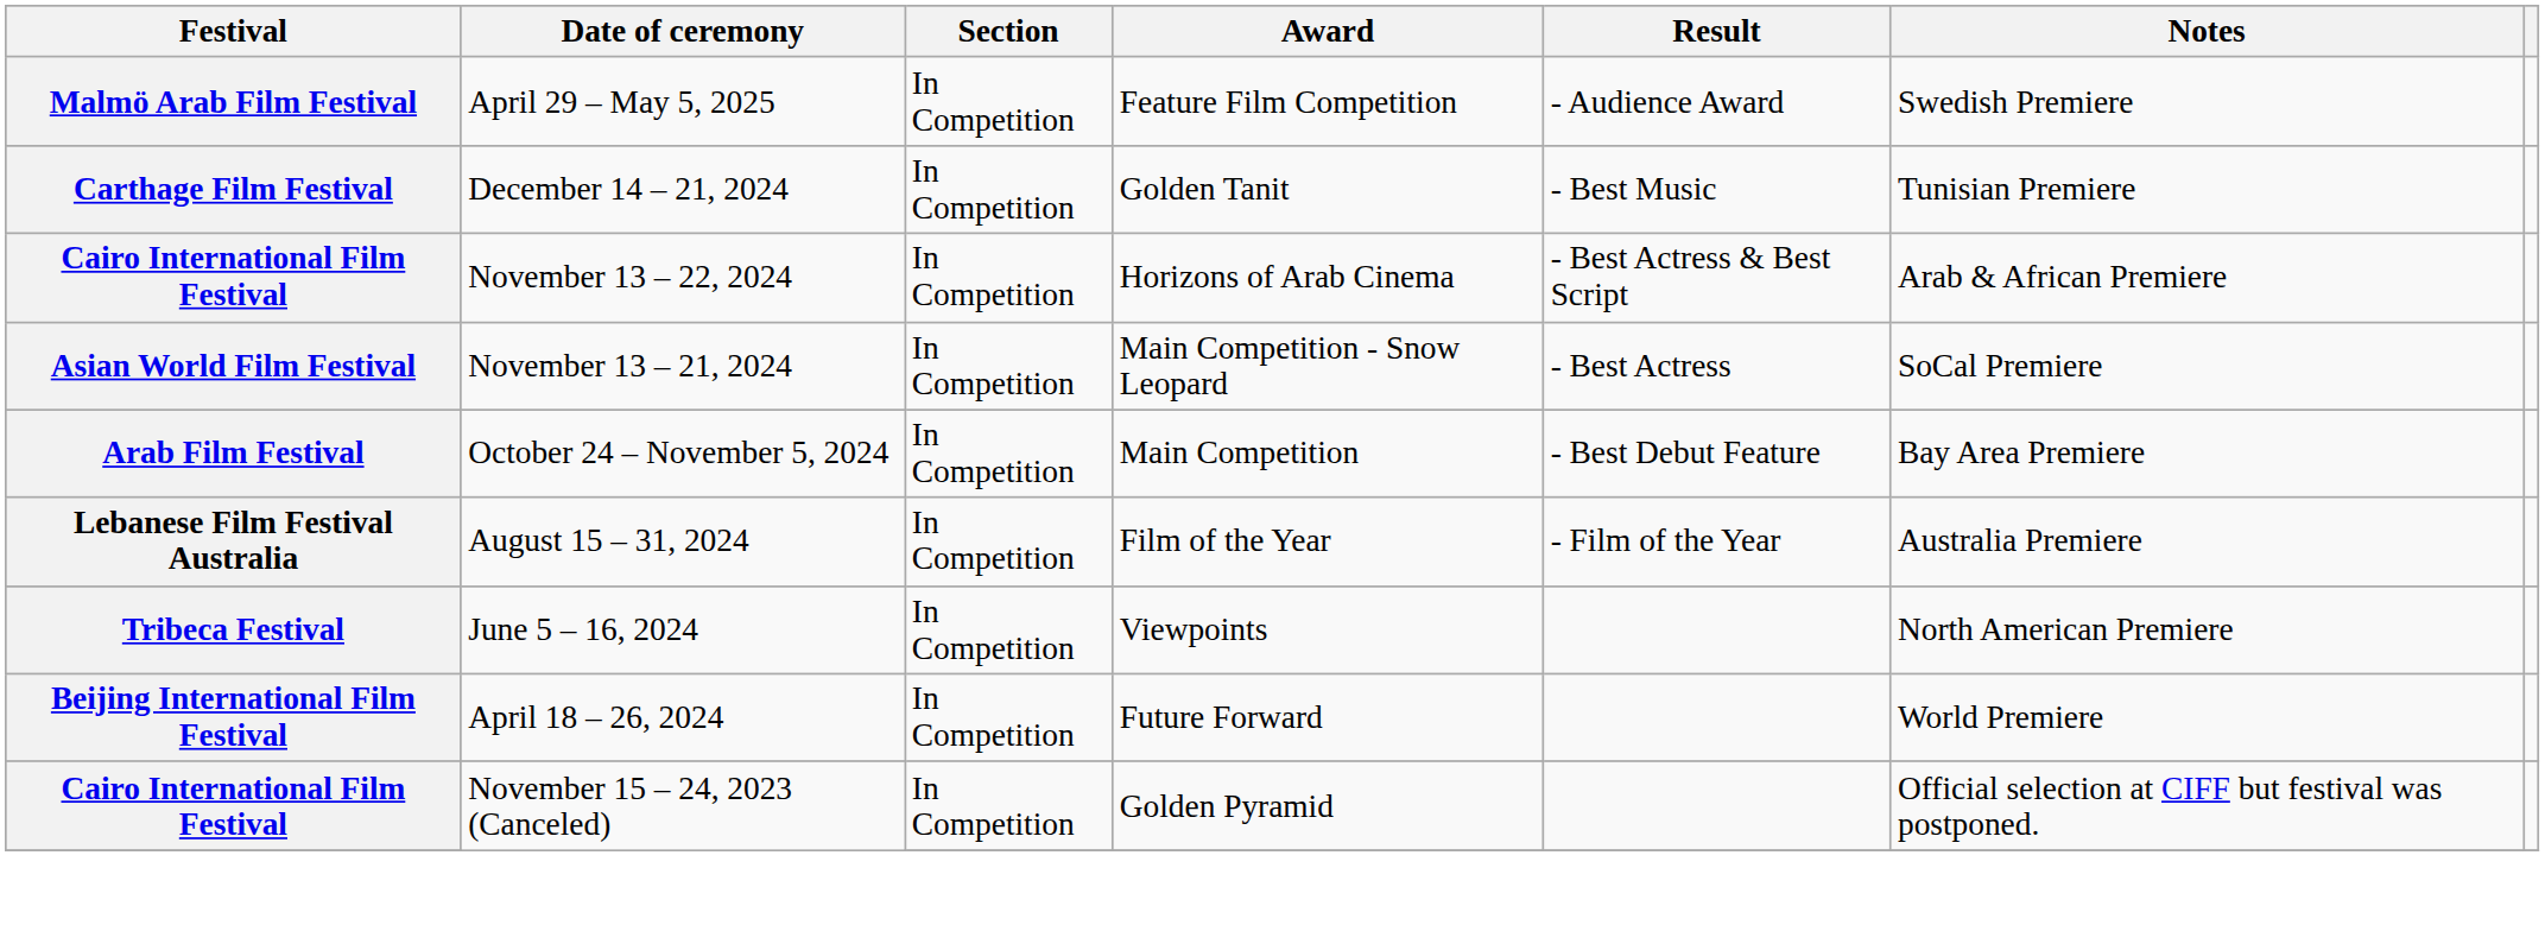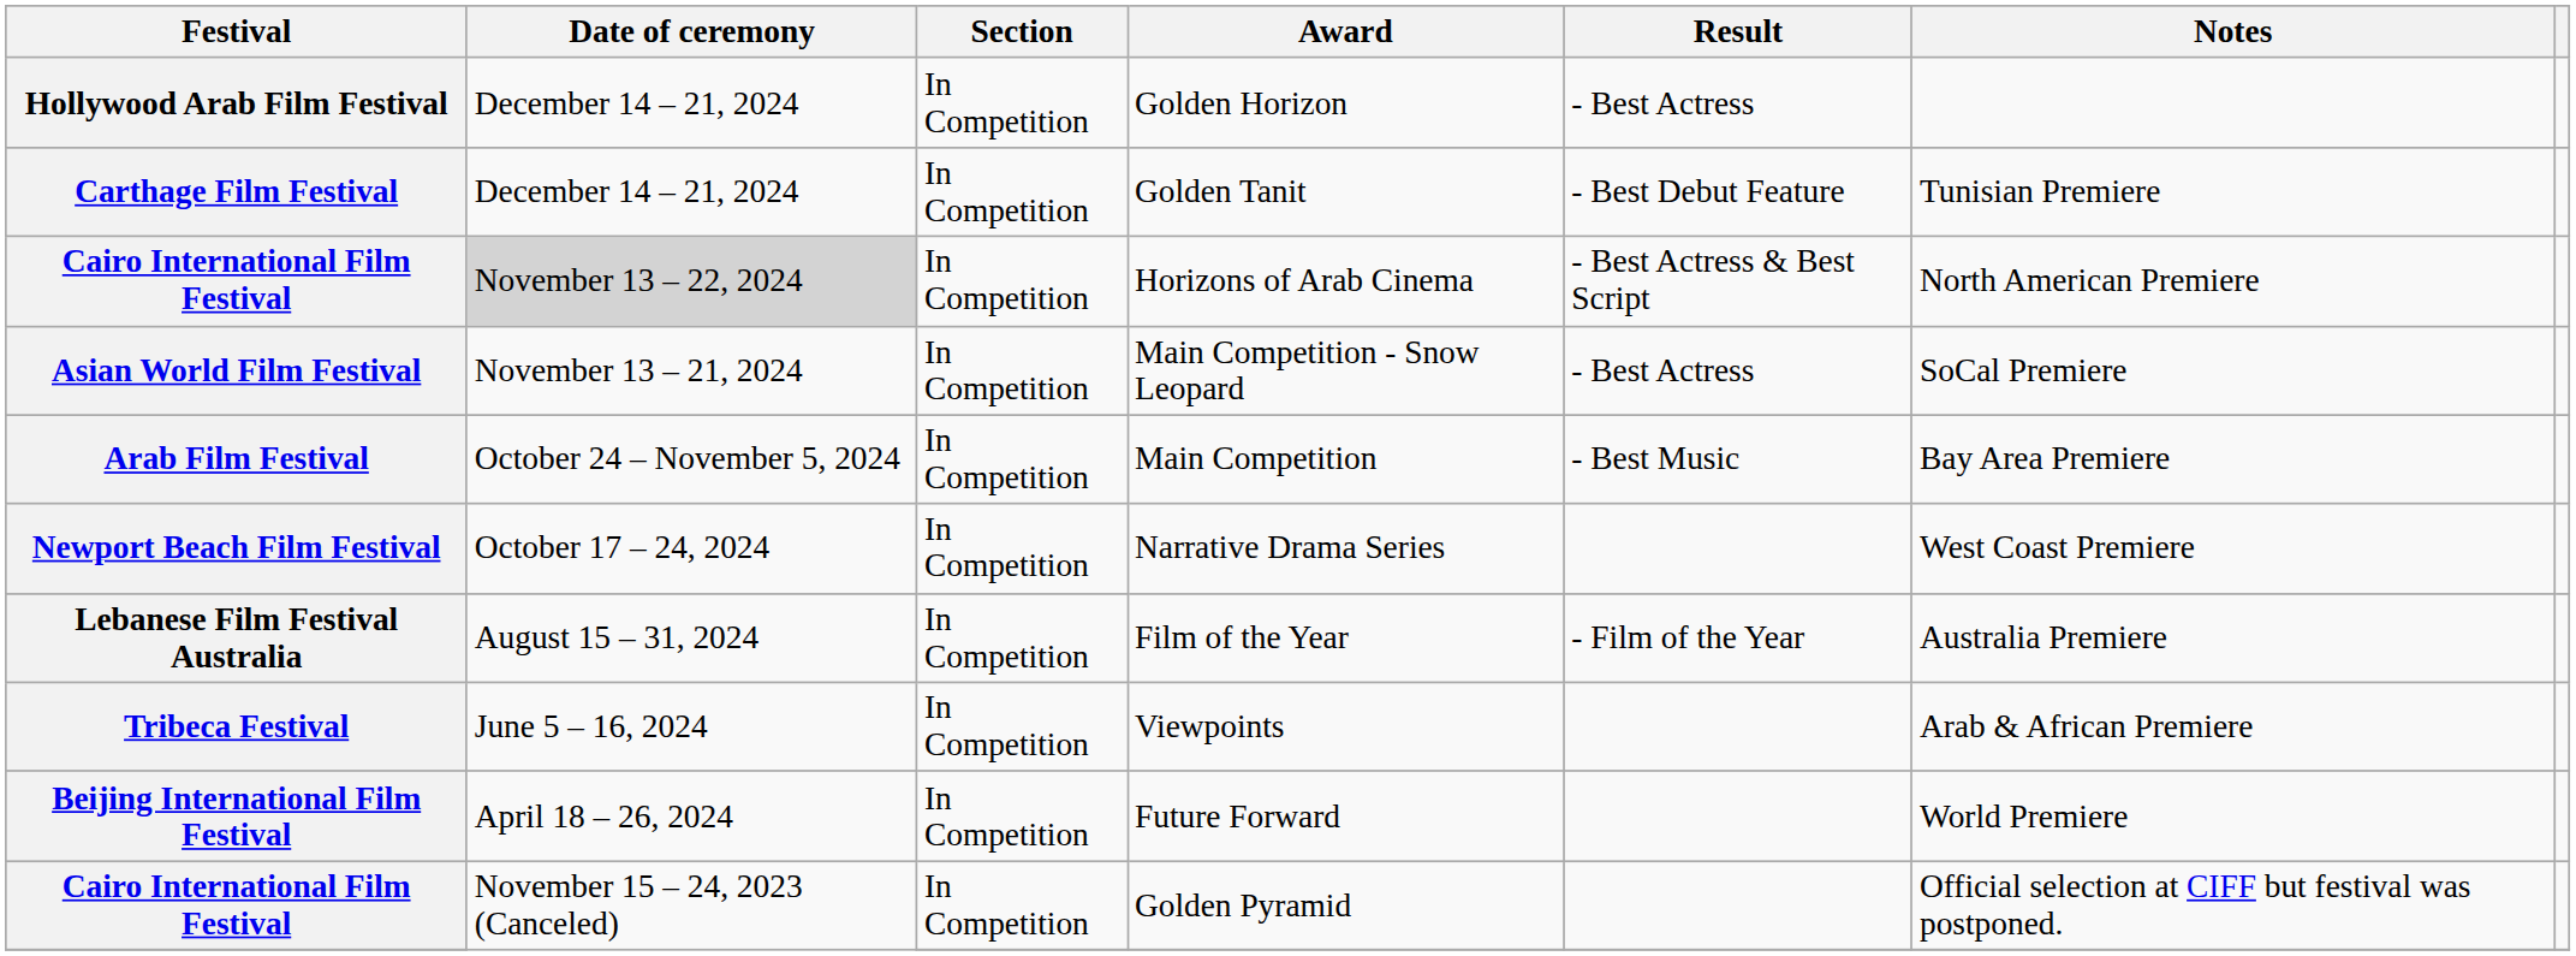- row: Malmö Arab Film Festival | April 29 – May 5, 2025 | In Competition | Feature Film Competition | - Audience Award | Swedish Premiere
+ row: Hollywood Arab Film Festival | December 14 – 21, 2024 | In Competition | Golden Horizon | - Best Actress
Carthage Film Festival | Result: - Best Music -> - Best Debut Feature
Cairo International Film Festival / Horizons of Arab Cinema | Date of ceremony: no background -> lightgrey background
Cairo International Film Festival / Horizons of Arab Cinema | Notes: Arab & African Premiere -> North American Premiere
Arab Film Festival | Result: - Best Debut Feature -> - Best Music
+ row: Newport Beach Film Festival | October 17 – 24, 2024 | In Competition | Narrative Drama Series | West Coast Premiere
Tribeca Festival | Notes: North American Premiere -> Arab & African Premiere
